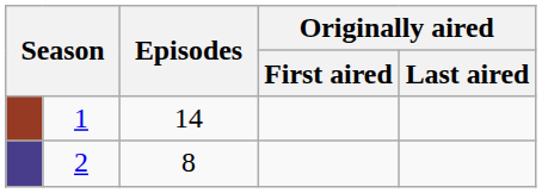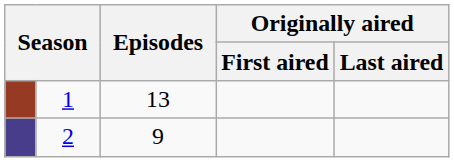1 | Episodes: 14 -> 13
2 | Episodes: 8 -> 9
